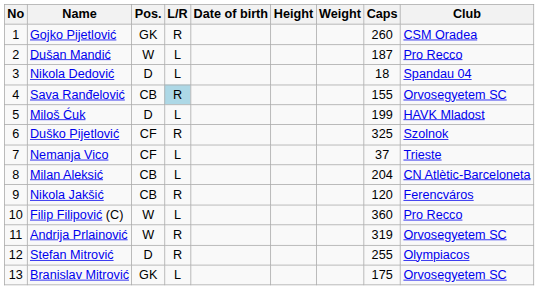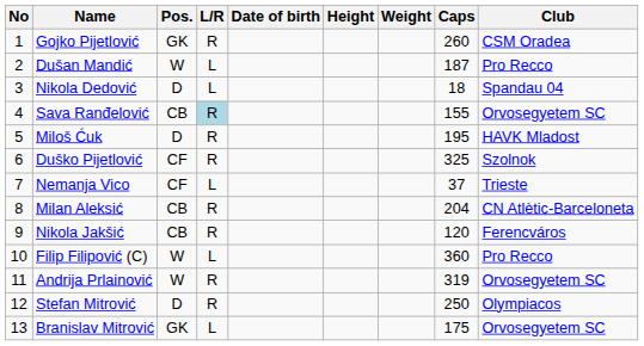Miloš Ćuk | L/R: L -> R
Miloš Ćuk | Caps: 199 -> 195
Milan Aleksić | L/R: L -> R
Stefan Mitrović | Caps: 255 -> 250
